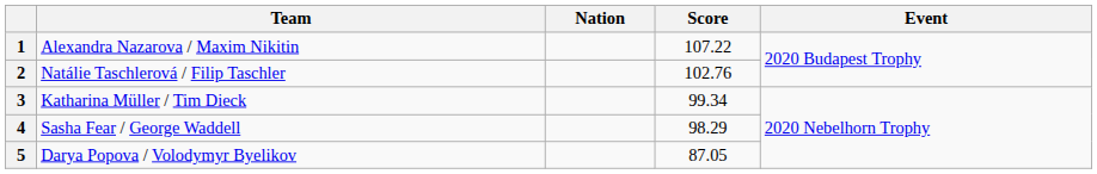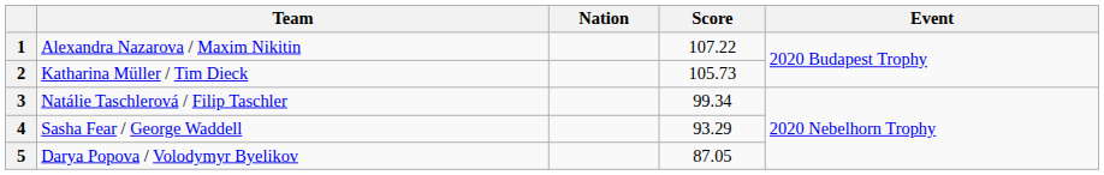2 | Team: Natálie Taschlerová / Filip Taschler -> Katharina Müller / Tim Dieck
2 | Score: 102.76 -> 105.73
3 | Team: Katharina Müller / Tim Dieck -> Natálie Taschlerová / Filip Taschler
4 | Score: 98.29 -> 93.29
